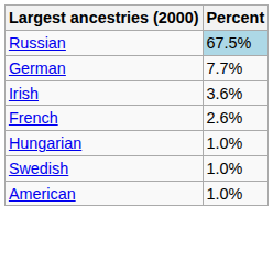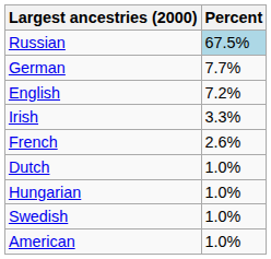+ row: English | 7.2%
Irish | Percent: 3.6% -> 3.3%
+ row: Dutch | 1.0%
